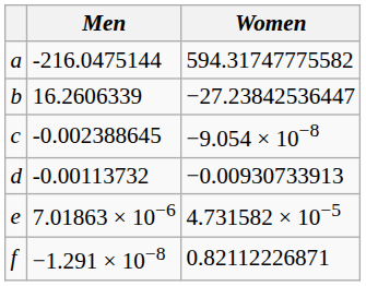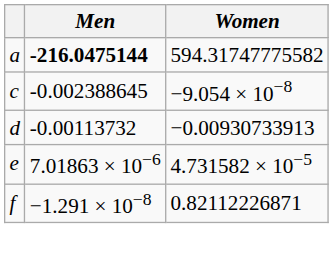a | Men: normal -> bold
- row: b | 16.2606339 | −27.23842536447
